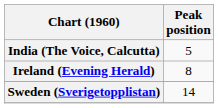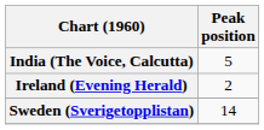Ireland (Evening Herald) | Peak position: 8 -> 2
